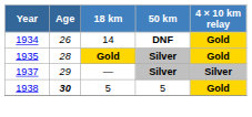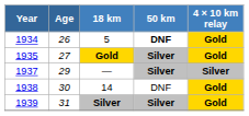1934 | 18 km: 14 -> 5
1935 | Age: 28 -> 27
1938 | Age: bold -> normal
1938 | 18 km: 5 -> 14
1938 | 50 km: 5 -> DNF
+ row: 1939 | 31 | Silver | Silver | Gold
